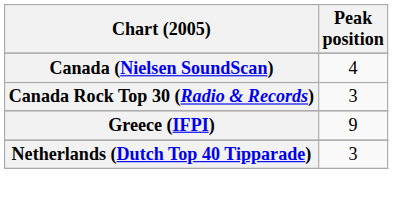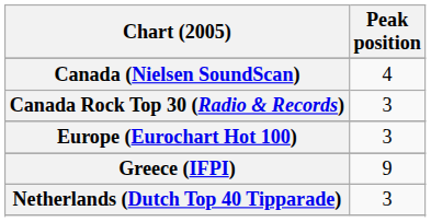+ row: Europe (Eurochart Hot 100) | 3
